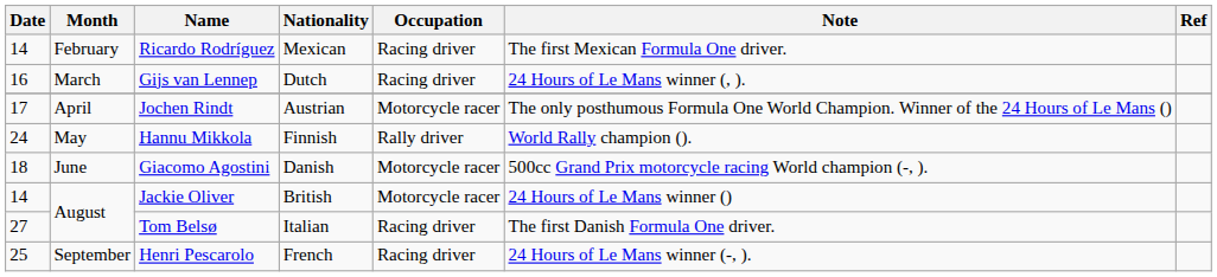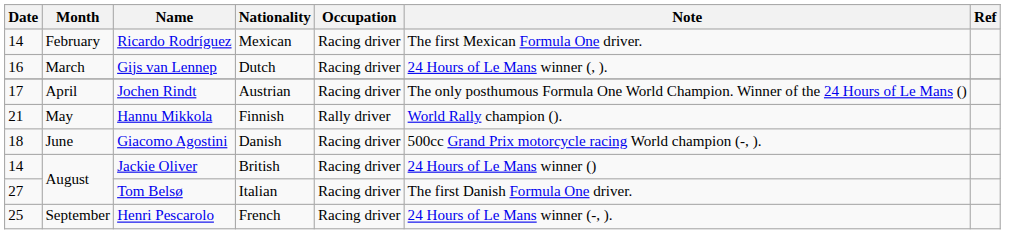Jochen Rindt | Occupation: Motorcycle racer -> Racing driver
Hannu Mikkola | Date: 24 -> 21
Giacomo Agostini | Occupation: Motorcycle racer -> Racing driver
Jackie Oliver | Occupation: Motorcycle racer -> Racing driver
